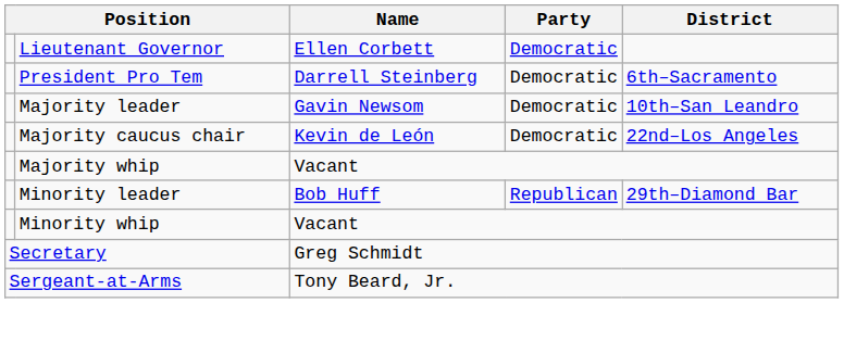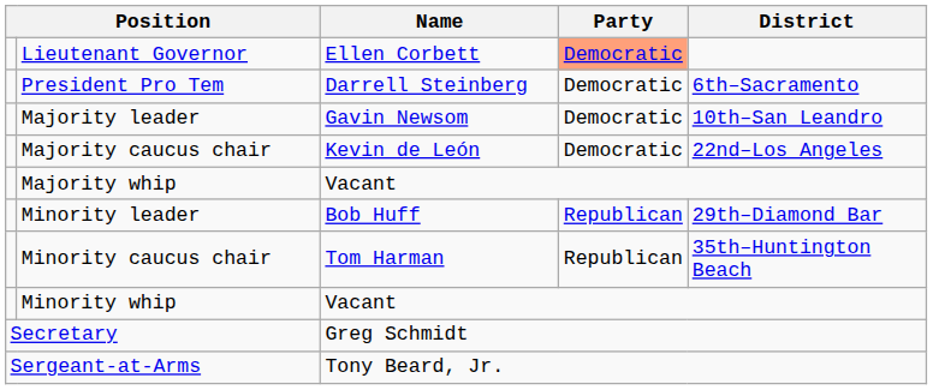Lieutenant Governor | Party: no background -> lightsalmon background
+ row: Minority caucus chair | Tom Harman | Republican | 35th–Huntington Beach
